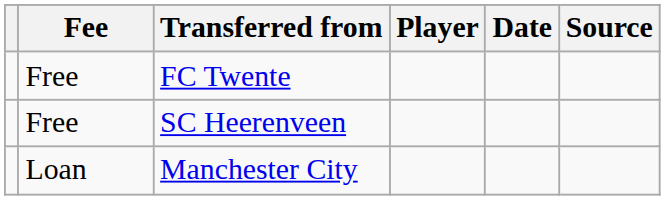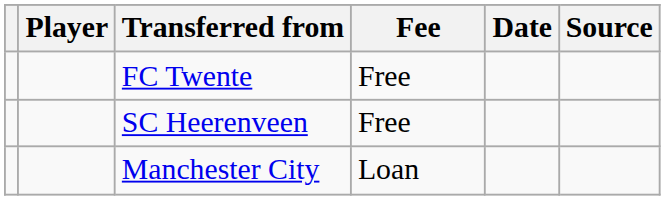columns swapped: Player <-> Fee
